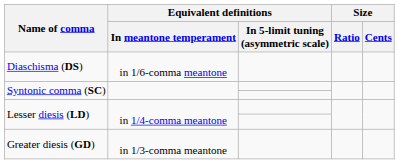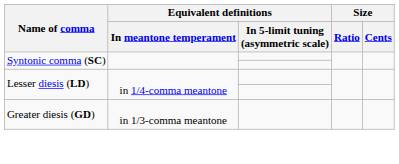- row: Diaschisma (DS) | in 1/6-comma meantone
